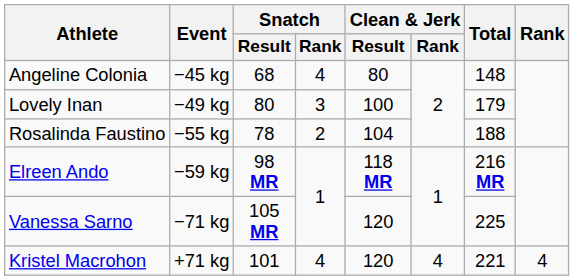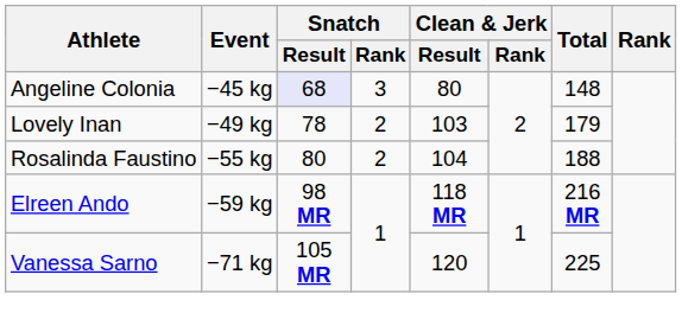Angeline Colonia | Snatch / Result: no background -> lavender background
Angeline Colonia | Snatch / Rank: 4 -> 3
Lovely Inan | Snatch / Result: 80 -> 78
Lovely Inan | Snatch / Rank: 3 -> 2
Lovely Inan | Clean & Jerk / Result: 100 -> 103
Rosalinda Faustino | Snatch / Result: 78 -> 80
- row: Kristel Macrohon | +71 kg | 101 | 4 | 120 | 4 | 221 | 4
